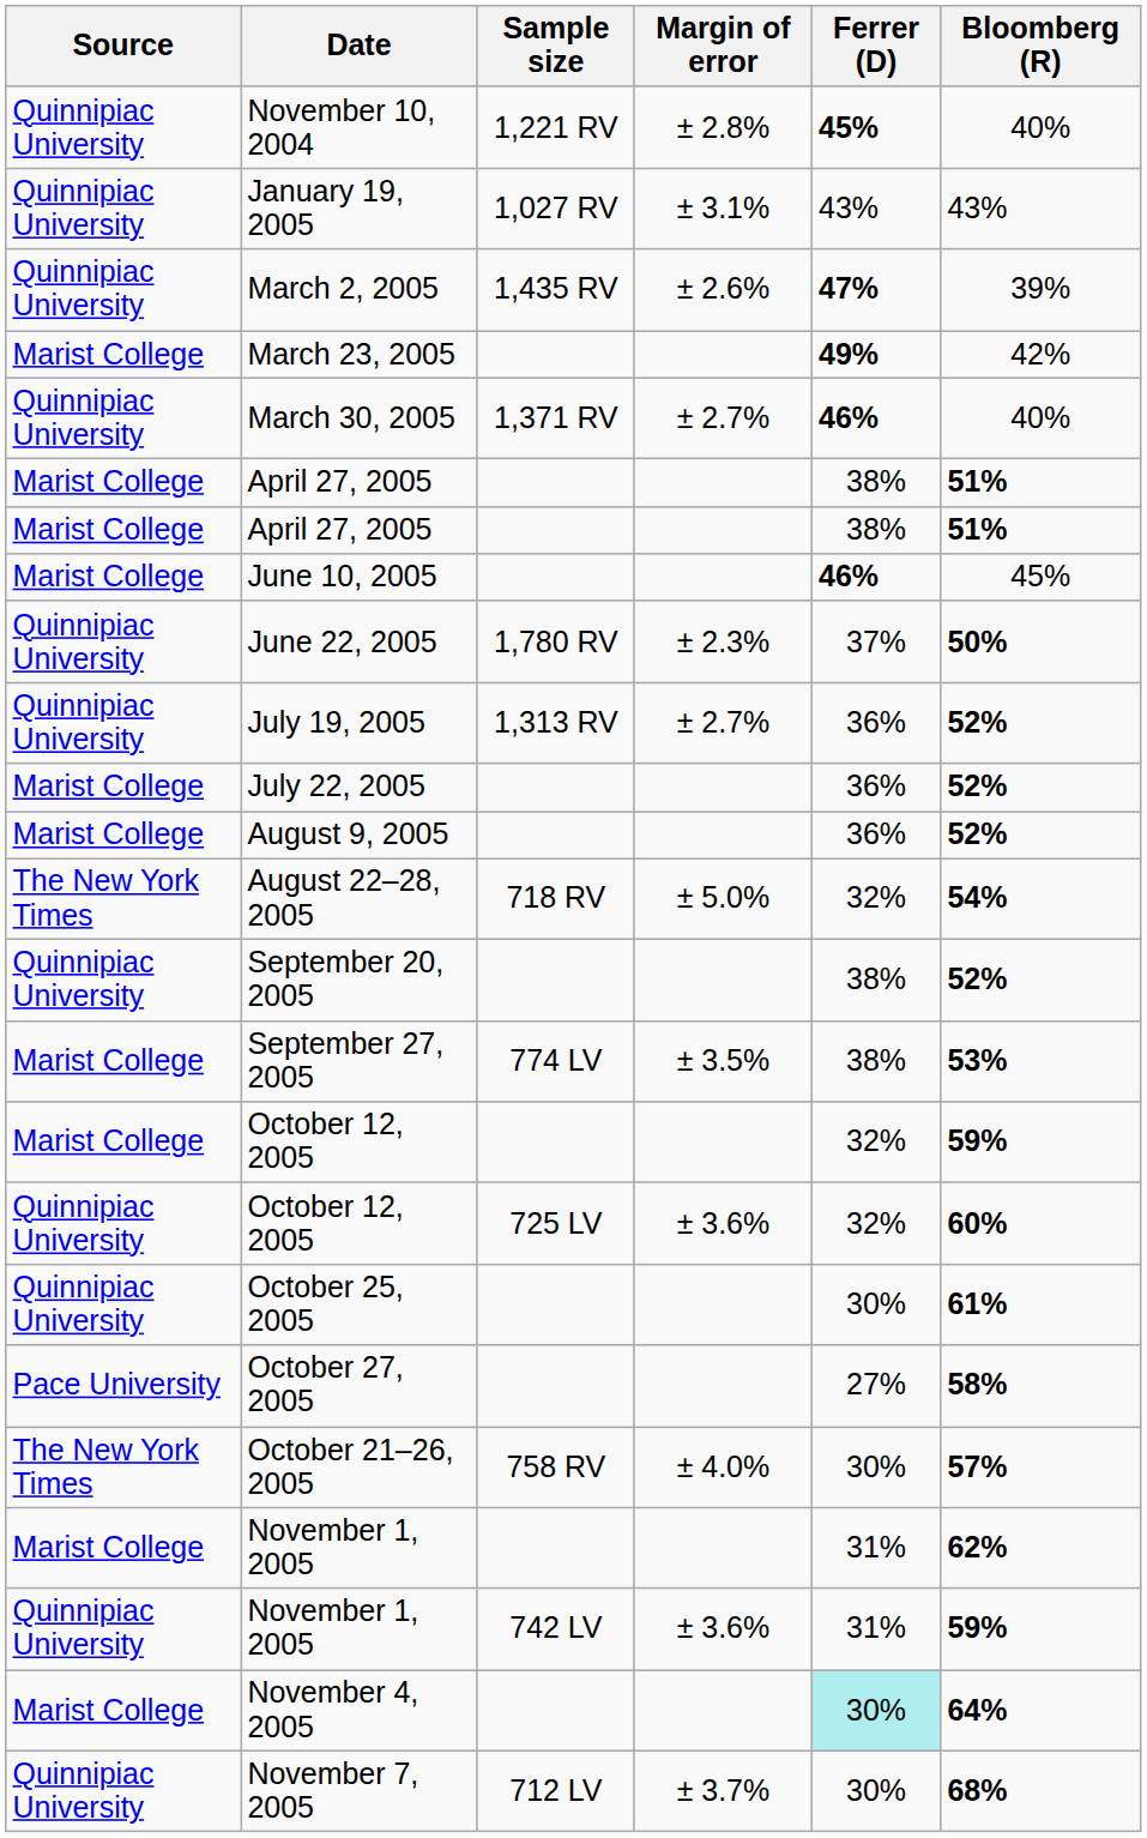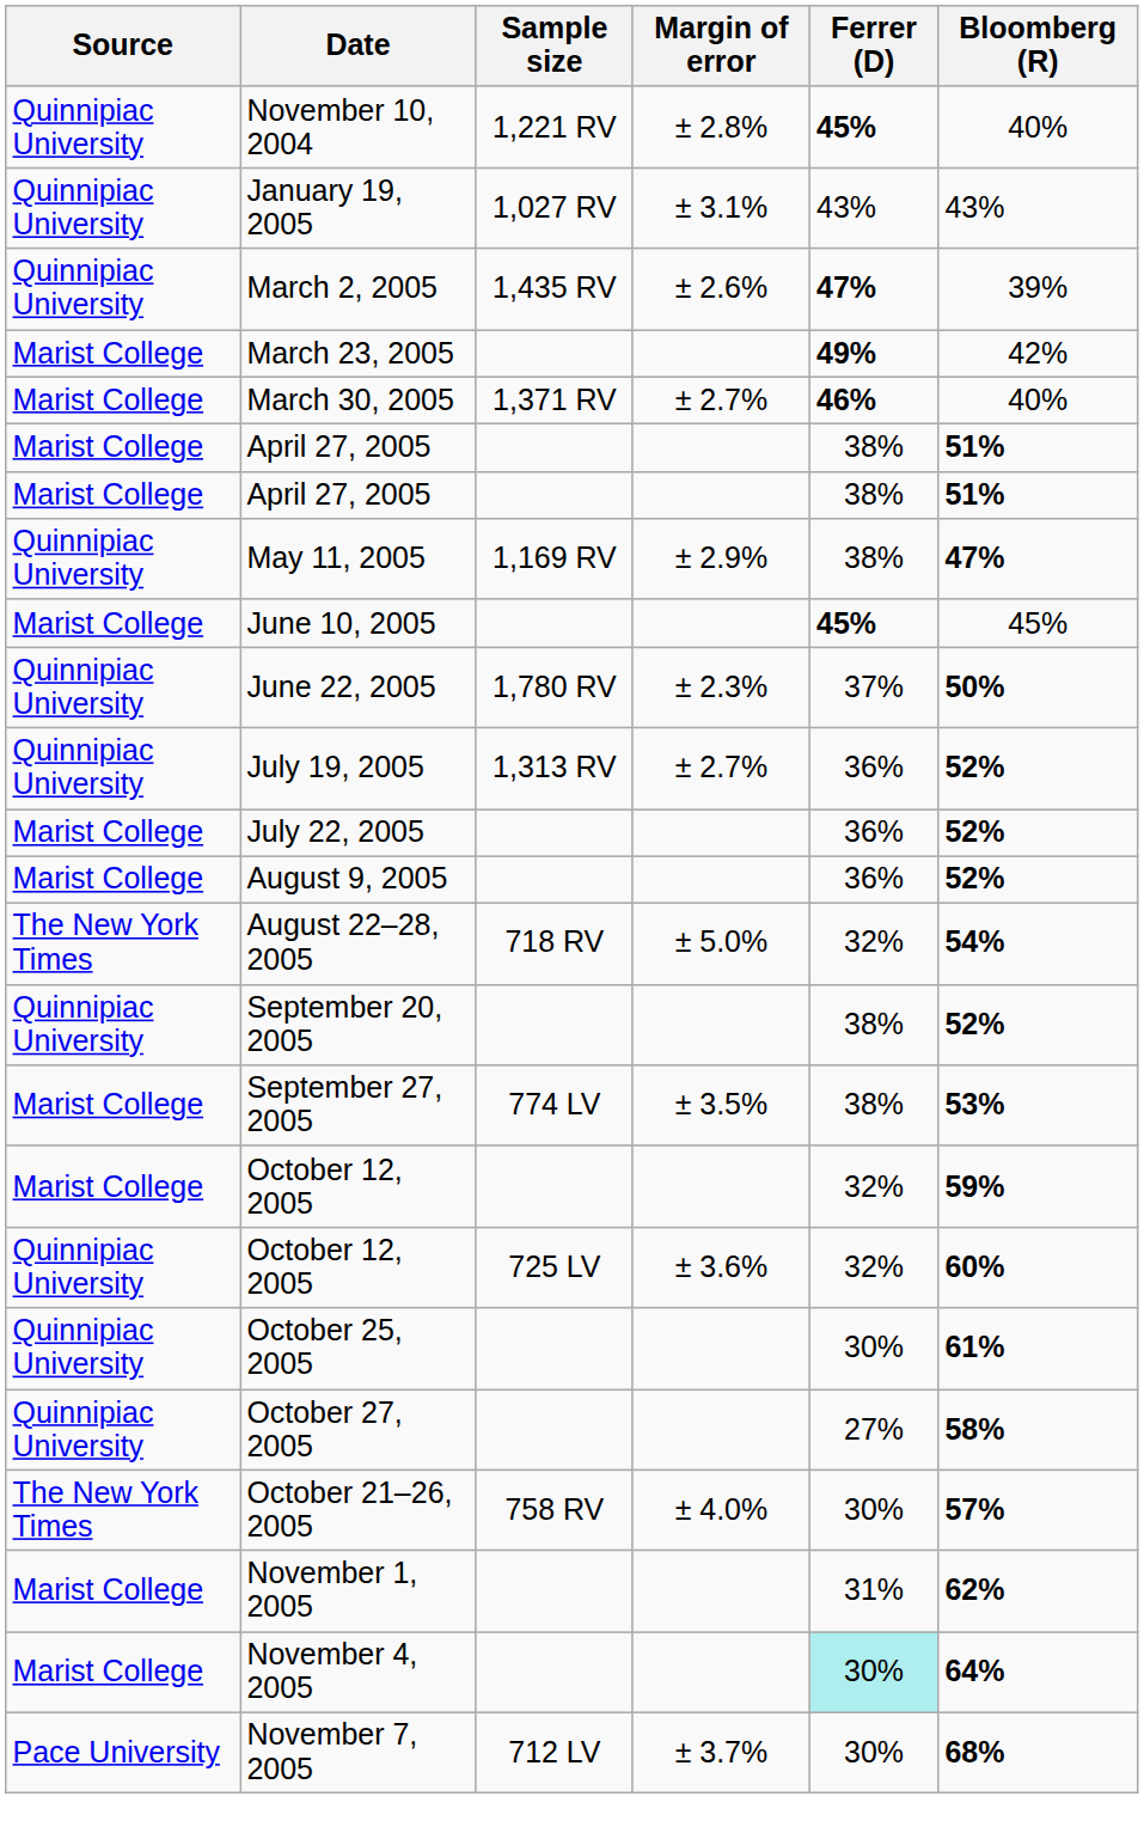March 30, 2005 | Source: Quinnipiac University -> Marist College
+ row: Quinnipiac University | May 11, 2005 | 1,169 RV | ± 2.9% | 38% | 47%
June 10, 2005 | Ferrer (D): 46% -> 45%
October 27, 2005 | Source: Pace University -> Quinnipiac University
- row: Quinnipiac University | November 1, 2005 | 742 LV | ± 3.6% | 31% | 59%
November 7, 2005 | Source: Quinnipiac University -> Pace University
